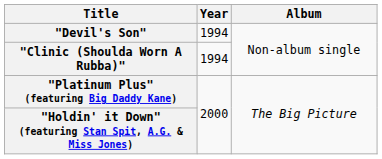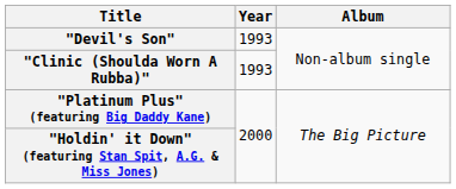"Devil's Son" | Year: 1994 -> 1993
"Clinic (Shoulda Worn A Rubba)" | Year: 1994 -> 1993
